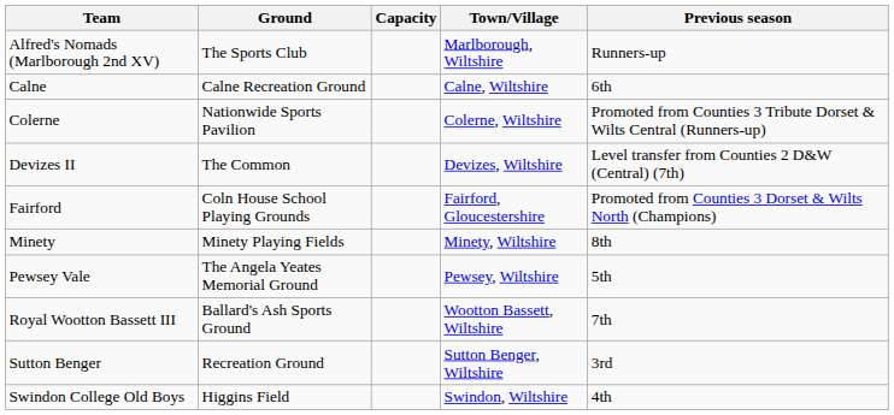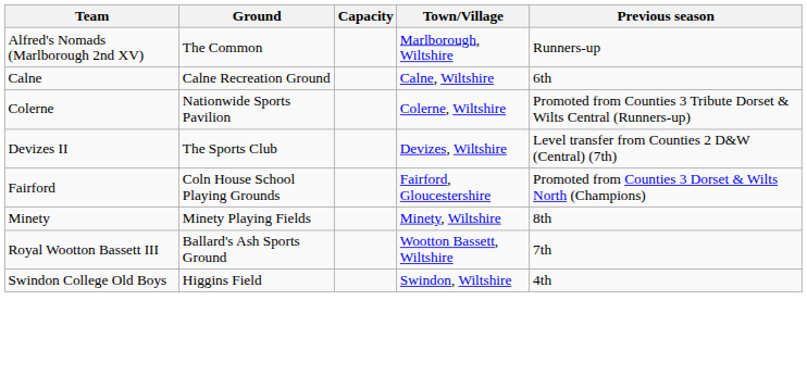Alfred's Nomads (Marlborough 2nd XV) | Ground: The Sports Club -> The Common
Devizes II | Ground: The Common -> The Sports Club
- row: Pewsey Vale | The Angela Yeates Memorial Ground | Pewsey, Wiltshire | 5th
- row: Sutton Benger | Recreation Ground | Sutton Benger, Wiltshire | 3rd
